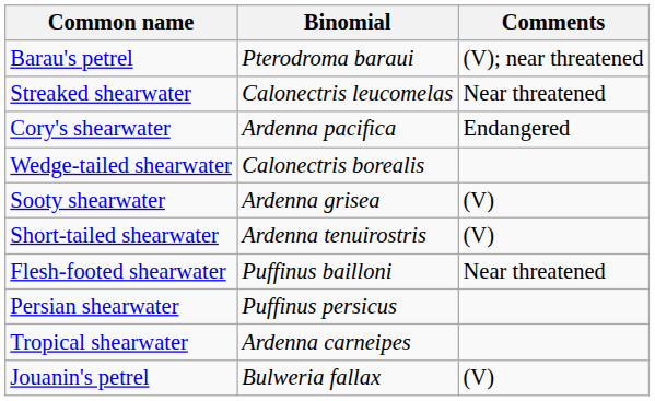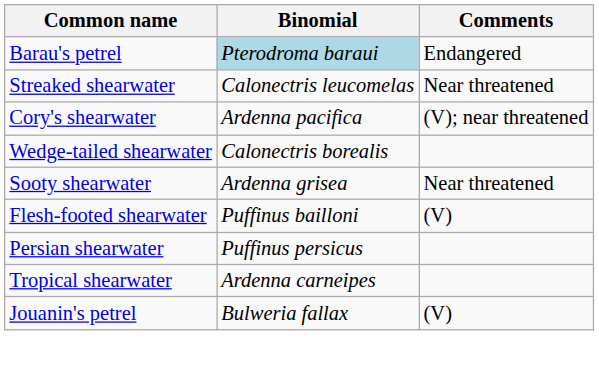Barau's petrel | Binomial: no background -> lightblue background
Barau's petrel | Comments: (V); near threatened -> Endangered
Cory's shearwater | Comments: Endangered -> (V); near threatened
Sooty shearwater | Comments: (V) -> Near threatened
- row: Short-tailed shearwater | Ardenna tenuirostris | (V)
Flesh-footed shearwater | Comments: Near threatened -> (V)
